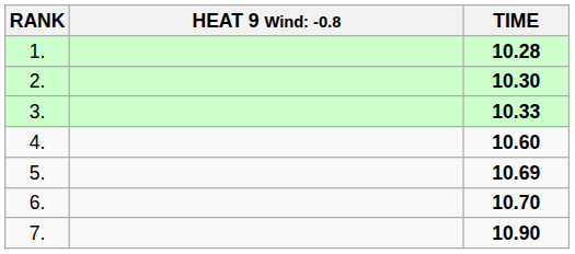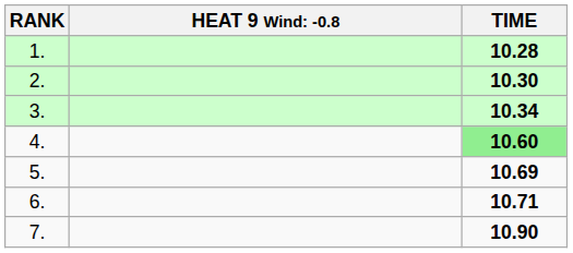3. | TIME: 10.33 -> 10.34
4. | TIME: no background -> lightgreen background
6. | TIME: 10.70 -> 10.71
